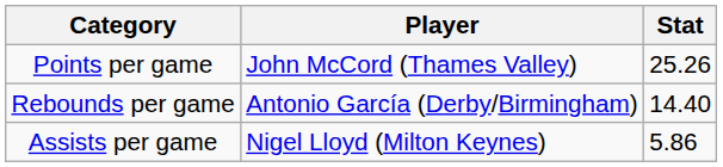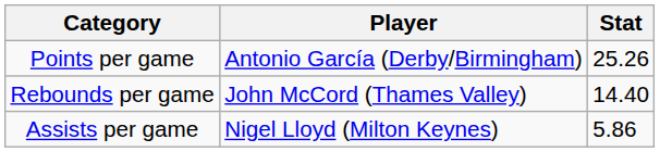Points per game | Player: John McCord (Thames Valley) -> Antonio García (Derby/Birmingham)
Rebounds per game | Player: Antonio García (Derby/Birmingham) -> John McCord (Thames Valley)
